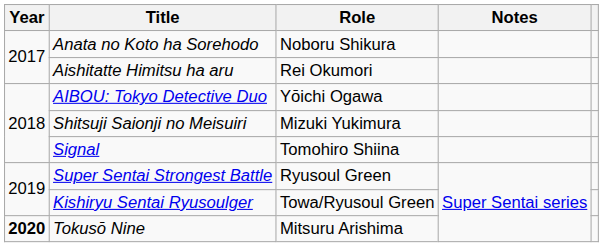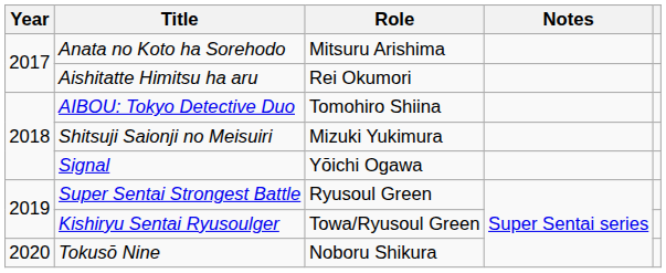Anata no Koto ha Sorehodo | Role: Noboru Shikura -> Mitsuru Arishima
AIBOU: Tokyo Detective Duo | Role: Yōichi Ogawa -> Tomohiro Shiina
Signal | Role: Tomohiro Shiina -> Yōichi Ogawa
Tokusō Nine | Year: bold -> normal
Tokusō Nine | Role: Mitsuru Arishima -> Noboru Shikura
